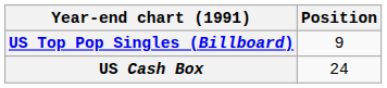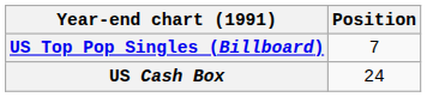US Top Pop Singles (Billboard) | Position: 9 -> 7
